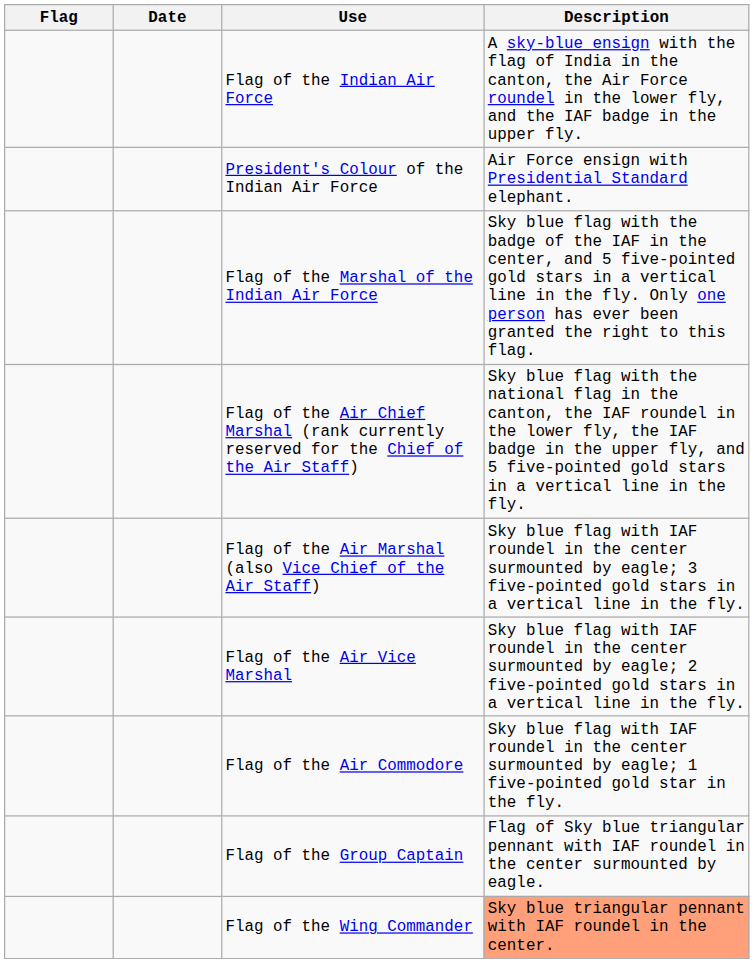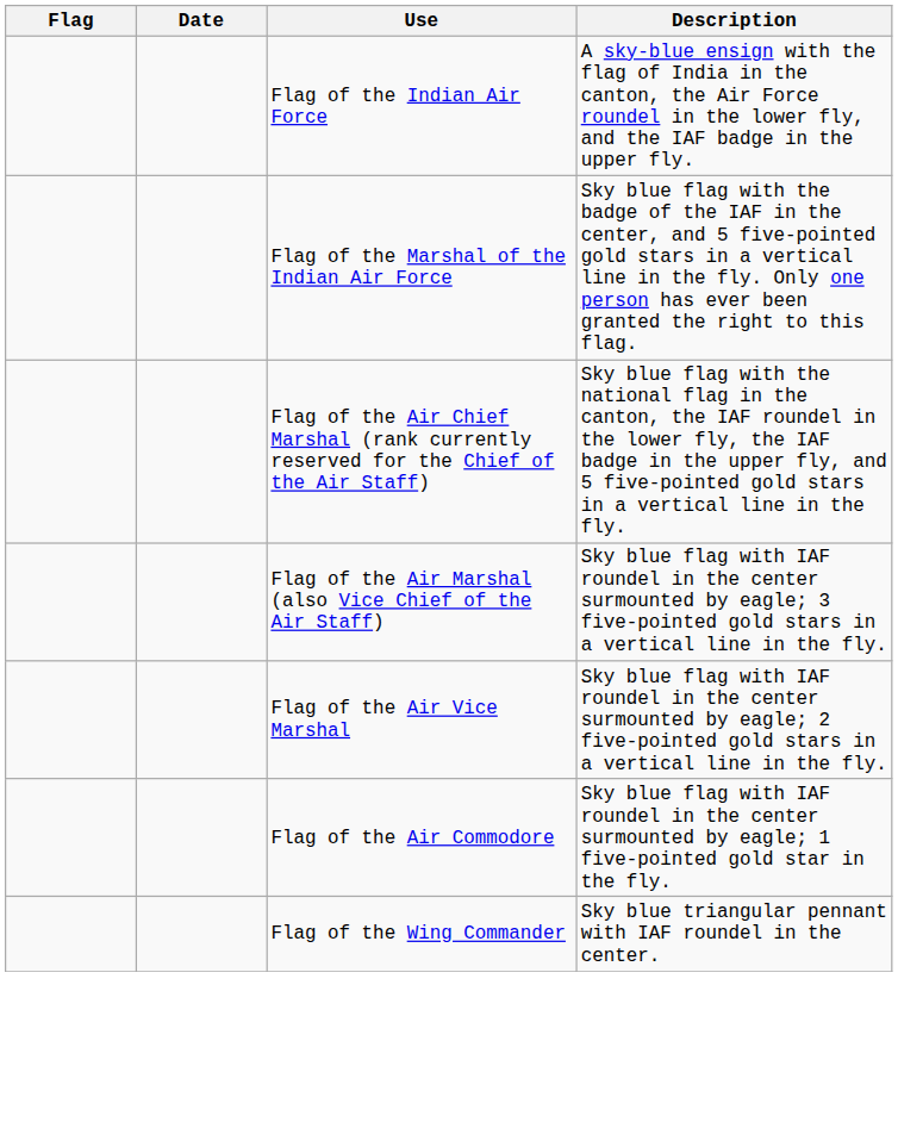- row: President's Colour of the Indian Air Force | Air Force ensign with Presidential Standard elephant.
- row: Flag of the Group Captain | Flag of Sky blue triangular pennant with IAF roundel in the center surmounted by eagle.
Flag of the Wing Commander | Description: lightsalmon background -> no background
